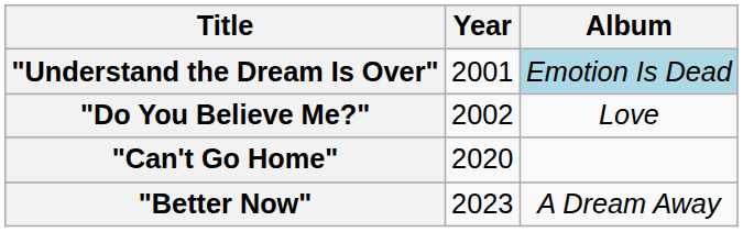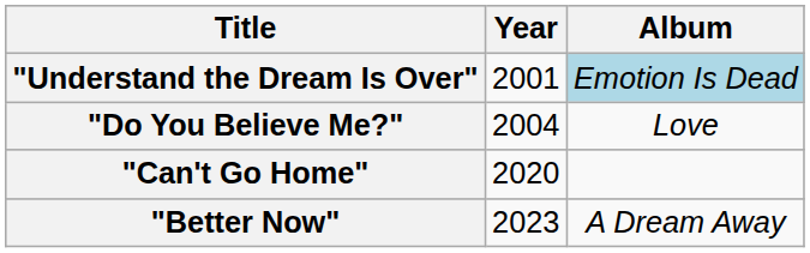"Do You Believe Me?" | Year: 2002 -> 2004
